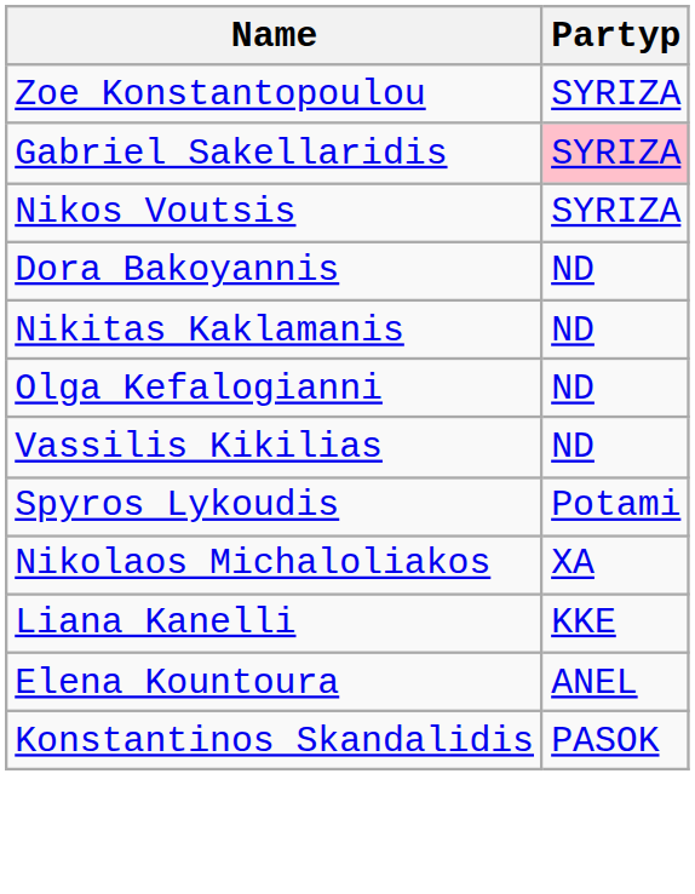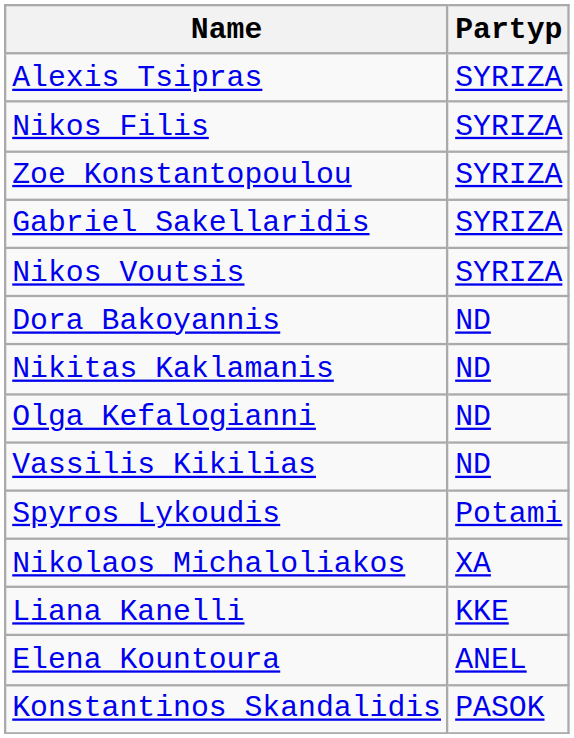+ row: Alexis Tsipras | SYRIZA
+ row: Nikos Filis | SYRIZA
Gabriel Sakellaridis | Partyp: pink background -> no background
